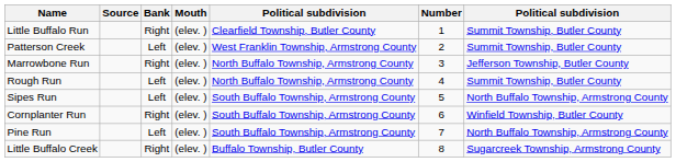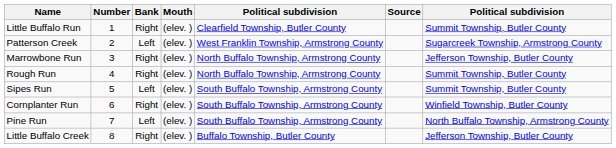columns swapped: Number <-> Source
Patterson Creek | column 7: Summit Township, Butler County -> Sugarcreek Township, Armstrong County
Rough Run | Bank: Left -> Right
Sipes Run | column 7: North Buffalo Township, Armstrong County -> Summit Township, Butler County
Little Buffalo Creek | column 7: Sugarcreek Township, Armstrong County -> Jefferson Township, Butler County
